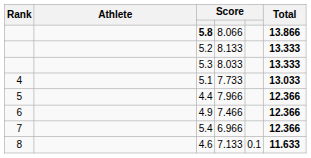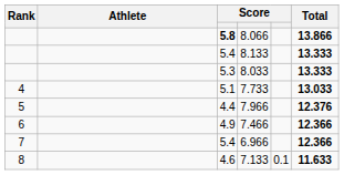8.133 | column 3: 5.2 -> 5.4
7.966 | Total: 12.366 -> 12.376
